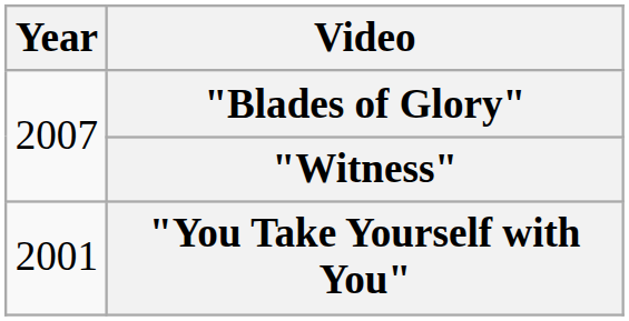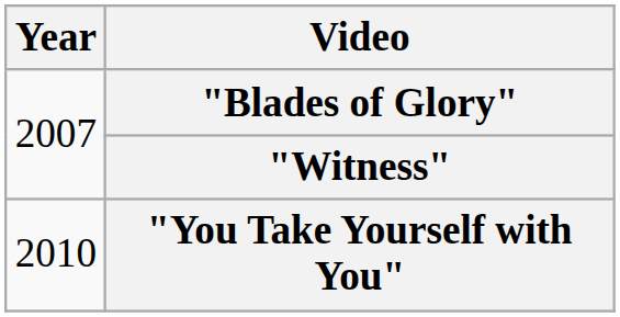"You Take Yourself with You" | Year: 2001 -> 2010
